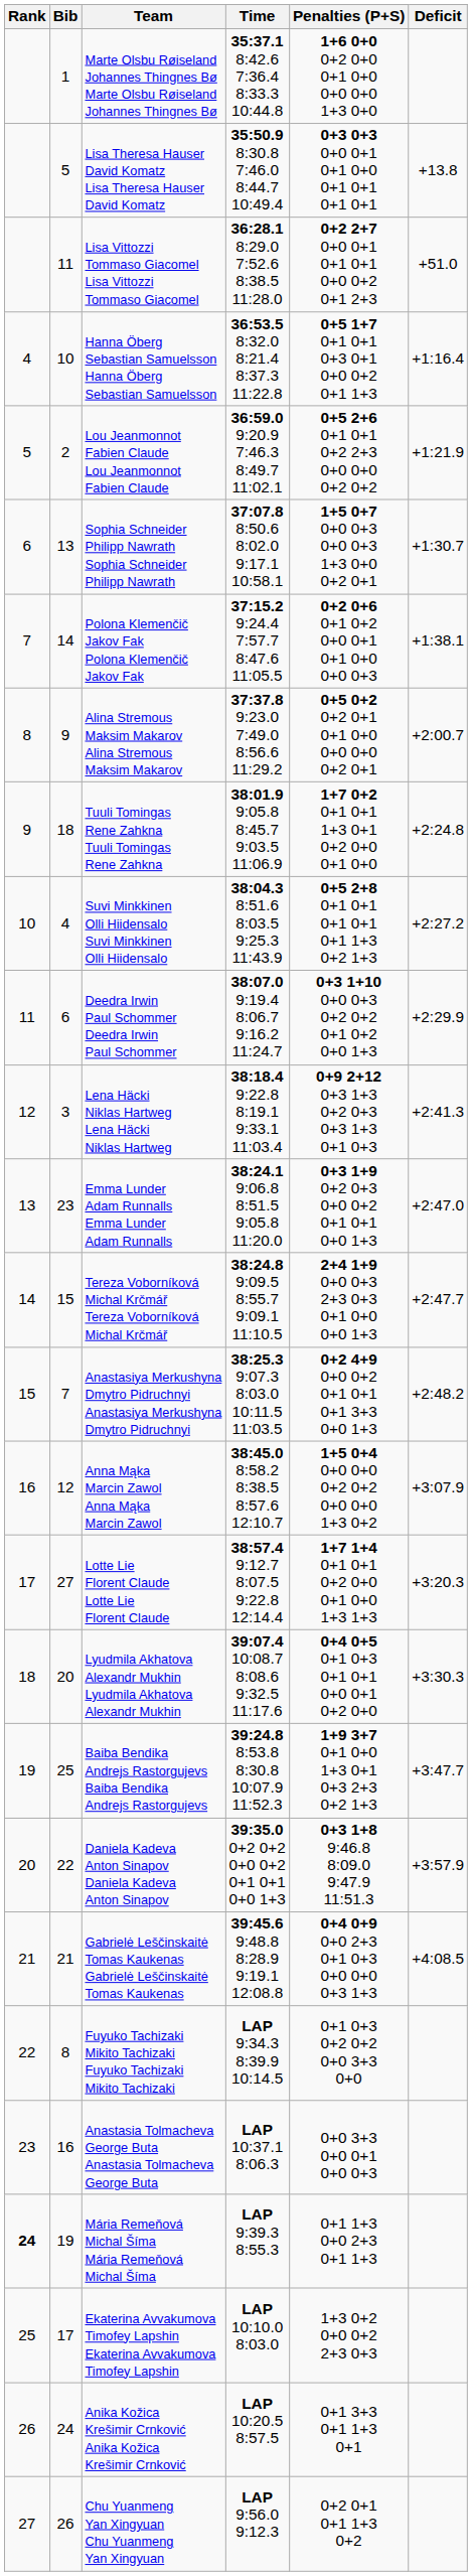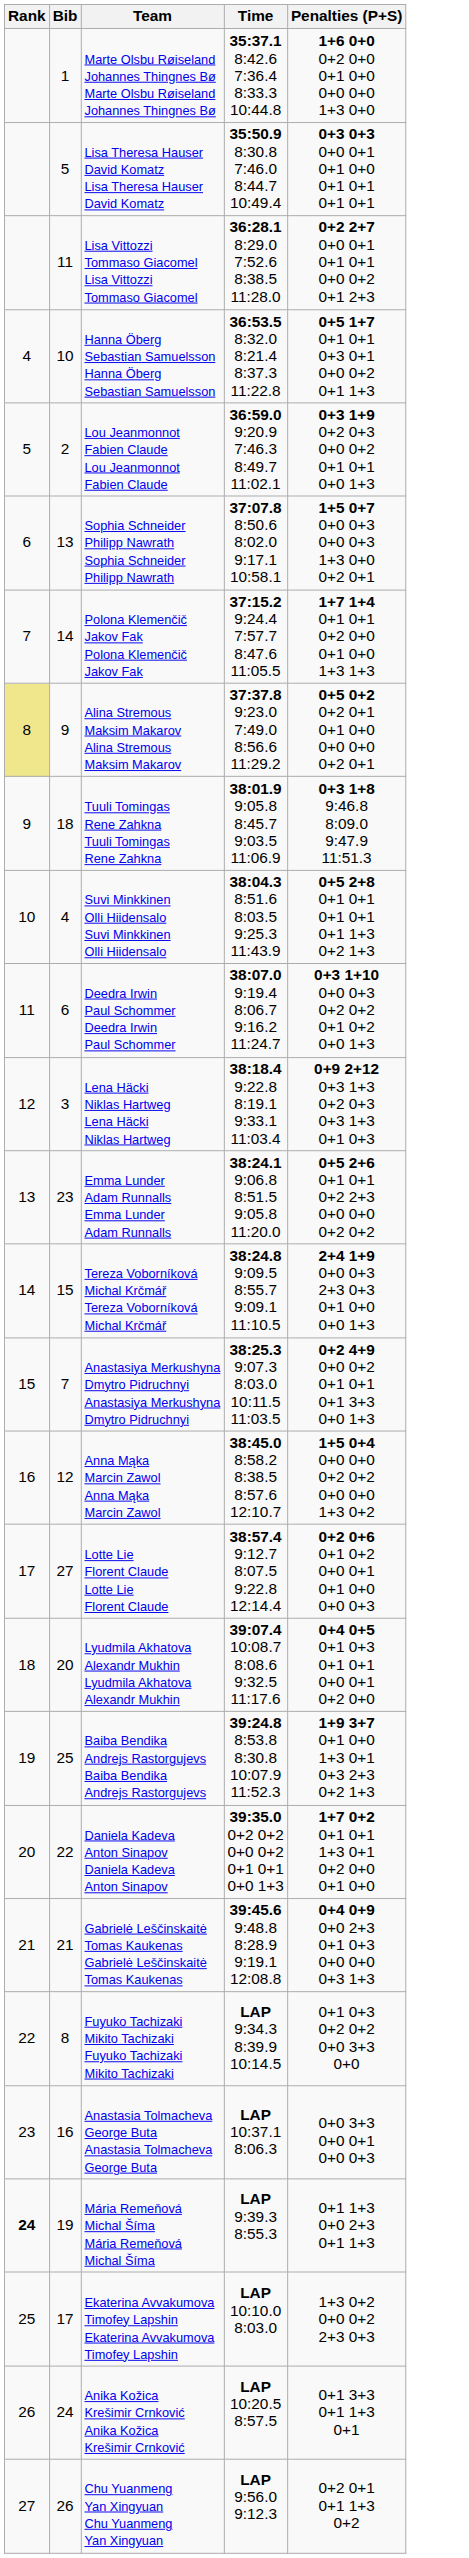- column: Deficit | +13.8 | +51.0 | +1:16.4 | +1:21.9 | +1:30.7 | +1:38.1 | +2:00.7 | +2:24.8 | +2:27.2 | +2:29.9 | +2:41.3 | +2:47.0 | +2:47.7 | +2:48.2 | +3:07.9 | +3:20.3 | +3:30.3 | +3:47.7 | +3:57.9 | +4:08.5
Lou Jeanmonnot Fabien Claude Lou Jeanmonnot Fabien Claude | Penalties (P+S): 0+5 2+6 0+1 0+1 0+2 2+3 0+0 0+0 0+2 0+2 -> 0+3 1+9 0+2 0+3 0+0 0+2 0+1 0+1 0+0 1+3
Polona Klemenčič Jakov Fak Polona Klemenčič Jakov Fak | Penalties (P+S): 0+2 0+6 0+1 0+2 0+0 0+1 0+1 0+0 0+0 0+3 -> 1+7 1+4 0+1 0+1 0+2 0+0 0+1 0+0 1+3 1+3
Alina Stremous Maksim Makarov Alina Stremous Maksim Makarov | Rank: no background -> khaki background
Tuuli Tomingas Rene Zahkna Tuuli Tomingas Rene Zahkna | Penalties (P+S): 1+7 0+2 0+1 0+1 1+3 0+1 0+2 0+0 0+1 0+0 -> 0+3 1+8 9:46.8 8:09.0 9:47.9 11:51.3
Emma Lunder Adam Runnalls Emma Lunder Adam Runnalls | Penalties (P+S): 0+3 1+9 0+2 0+3 0+0 0+2 0+1 0+1 0+0 1+3 -> 0+5 2+6 0+1 0+1 0+2 2+3 0+0 0+0 0+2 0+2
Lotte Lie Florent Claude Lotte Lie Florent Claude | Penalties (P+S): 1+7 1+4 0+1 0+1 0+2 0+0 0+1 0+0 1+3 1+3 -> 0+2 0+6 0+1 0+2 0+0 0+1 0+1 0+0 0+0 0+3
Daniela Kadeva Anton Sinapov Daniela Kadeva Anton Sinapov | Penalties (P+S): 0+3 1+8 9:46.8 8:09.0 9:47.9 11:51.3 -> 1+7 0+2 0+1 0+1 1+3 0+1 0+2 0+0 0+1 0+0
